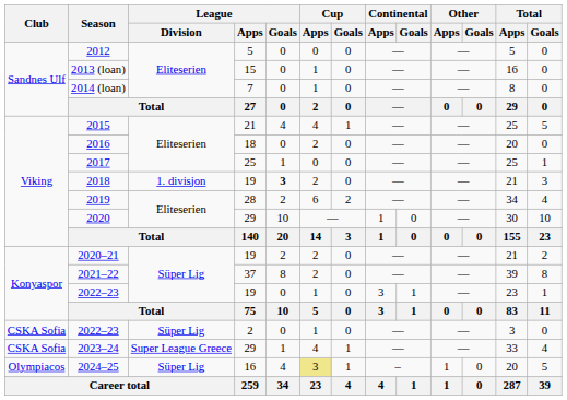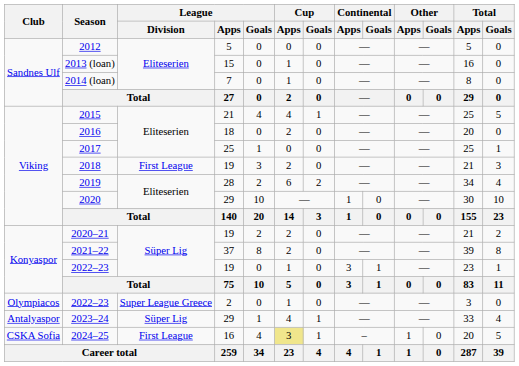2018 | League / Division: 1. divisjon -> First League
2018 | League / Goals: bold -> normal
2022–23 / 2 | Club: CSKA Sofia -> Olympiacos
2022–23 / 2 | League / Division: Süper Lig -> Super League Greece
2023–24 | Club: CSKA Sofia -> Antalyaspor
2023–24 | League / Division: Super League Greece -> Süper Lig
2024–25 | Club: Olympiacos -> CSKA Sofia
2024–25 | League / Division: Süper Lig -> First League
